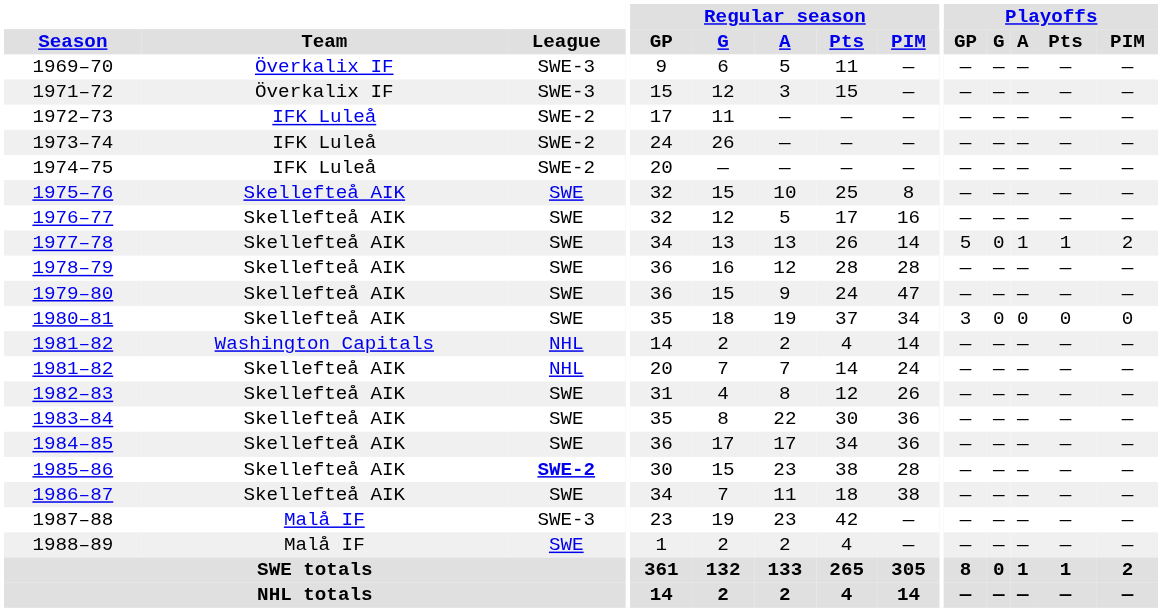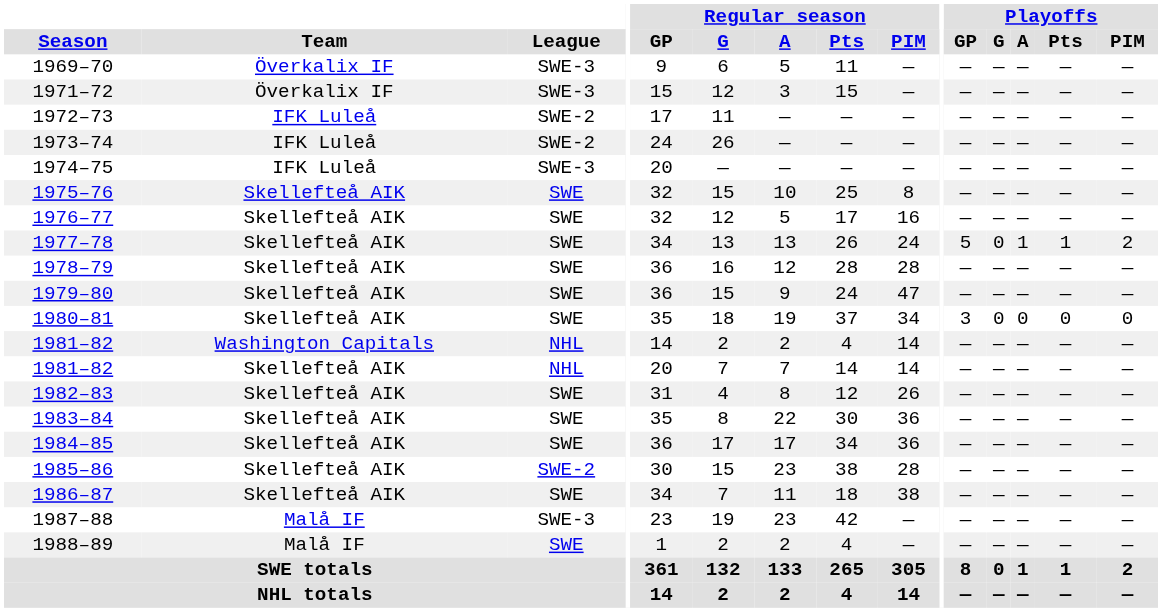1974–75 | League: SWE-2 -> SWE-3
1977–78 | Regular season / PIM: 14 -> 24
1981–82 / Skellefteå AIK | Regular season / PIM: 24 -> 14
1985–86 | League: bold -> normal
